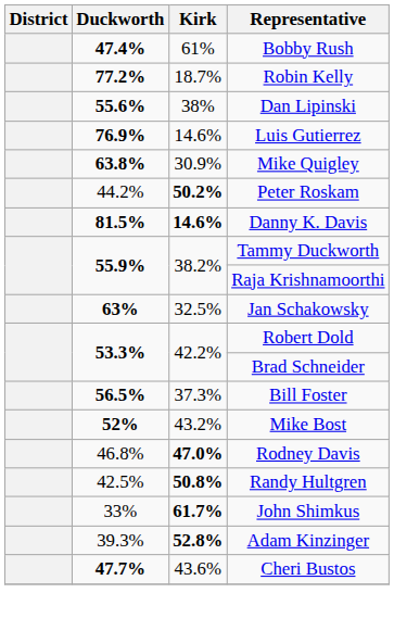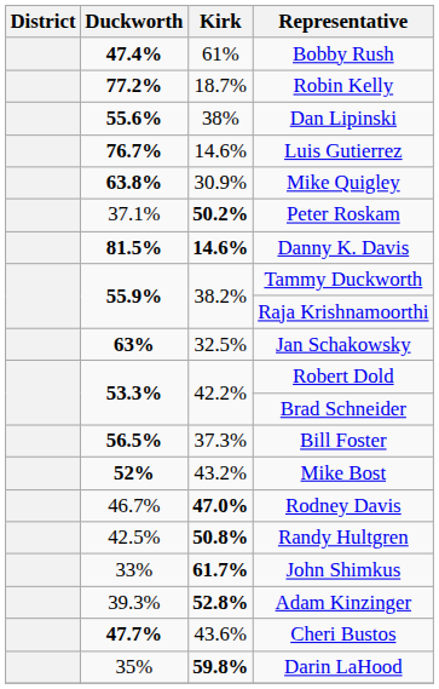Luis Gutierrez | Duckworth: 76.9% -> 76.7%
Peter Roskam | Duckworth: 44.2% -> 37.1%
Rodney Davis | Duckworth: 46.8% -> 46.7%
+ row: 35% | 59.8% | Darin LaHood
